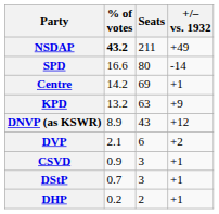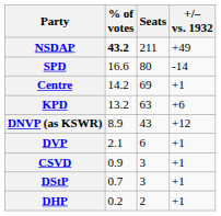KPD | +/– vs. 1932: +9 -> +6
DVP | +/– vs. 1932: +2 -> +1
